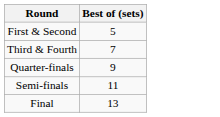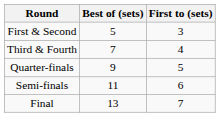+ column: First to (sets) | 3 | 4 | 5 | 6 | 7
